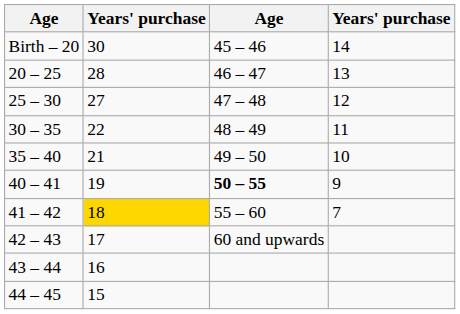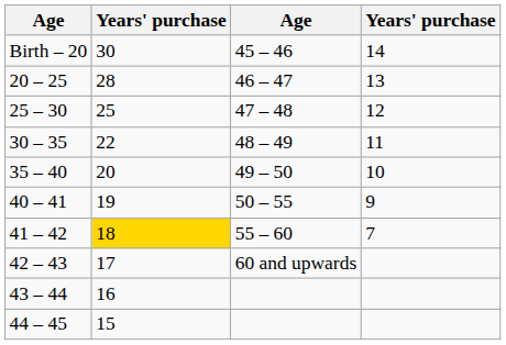25 – 30 | column 2: 27 -> 25
35 – 40 | column 2: 21 -> 20
40 – 41 | column 3: bold -> normal
